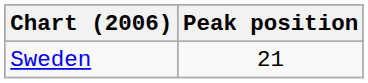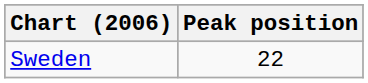Sweden | Peak position: 21 -> 22
